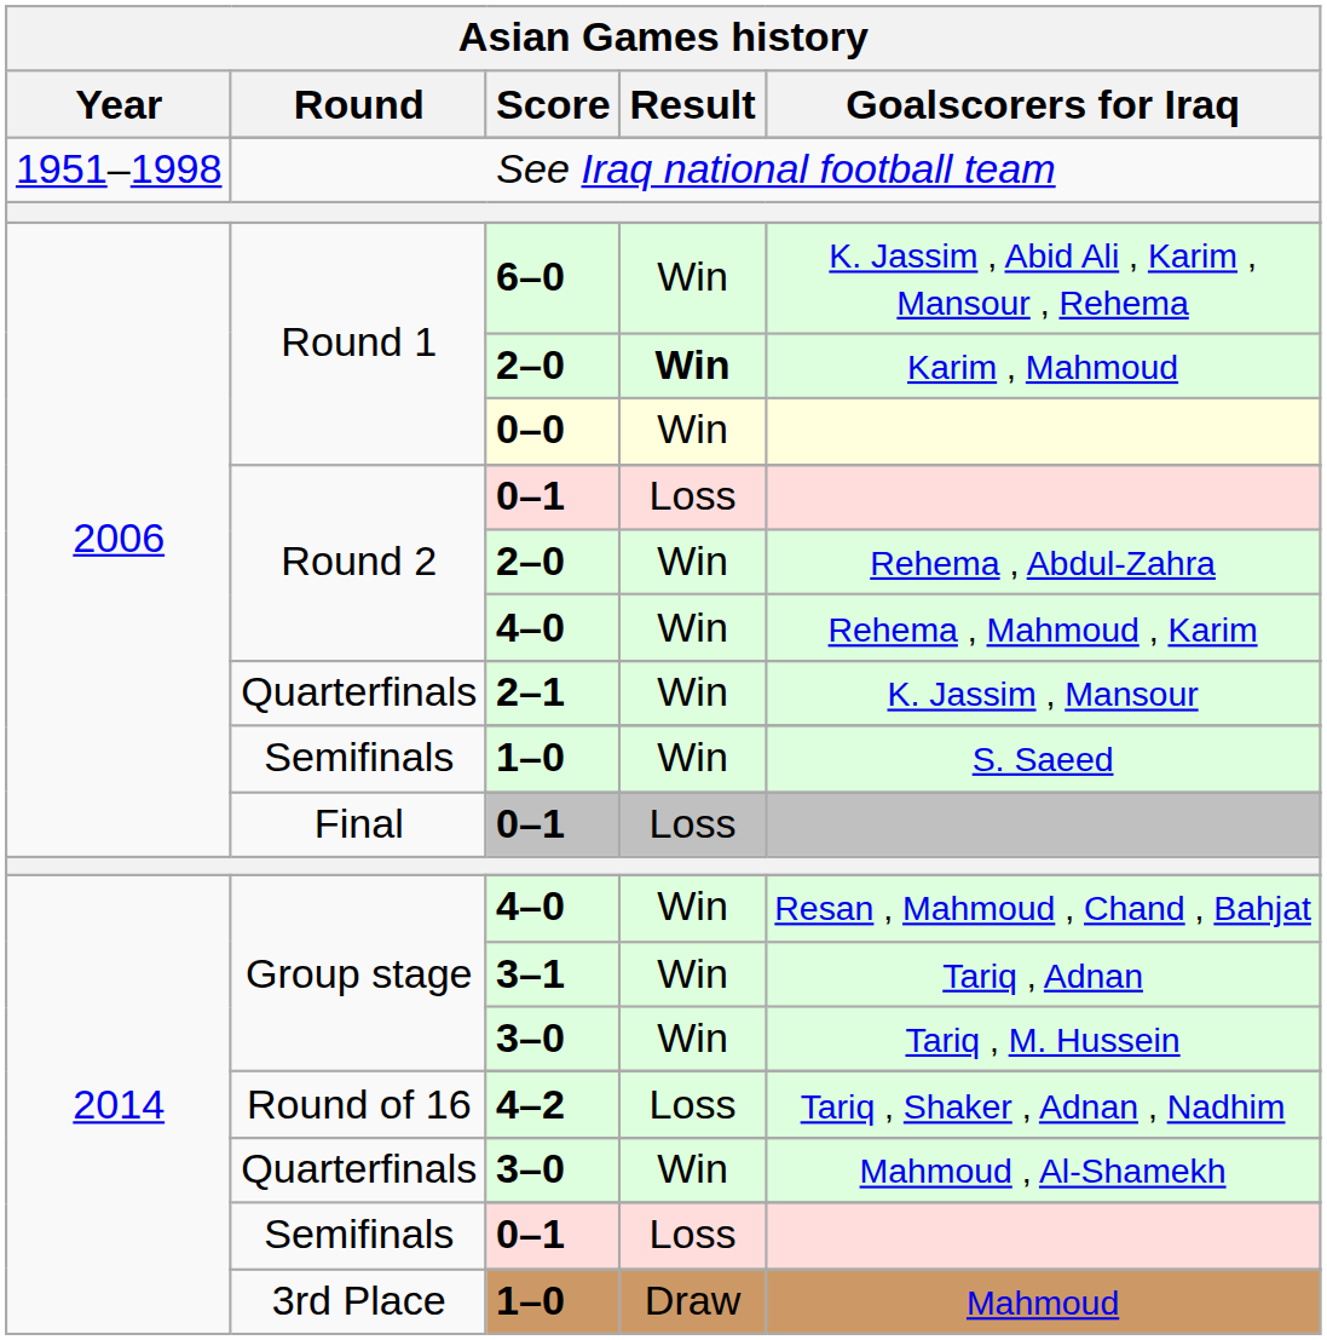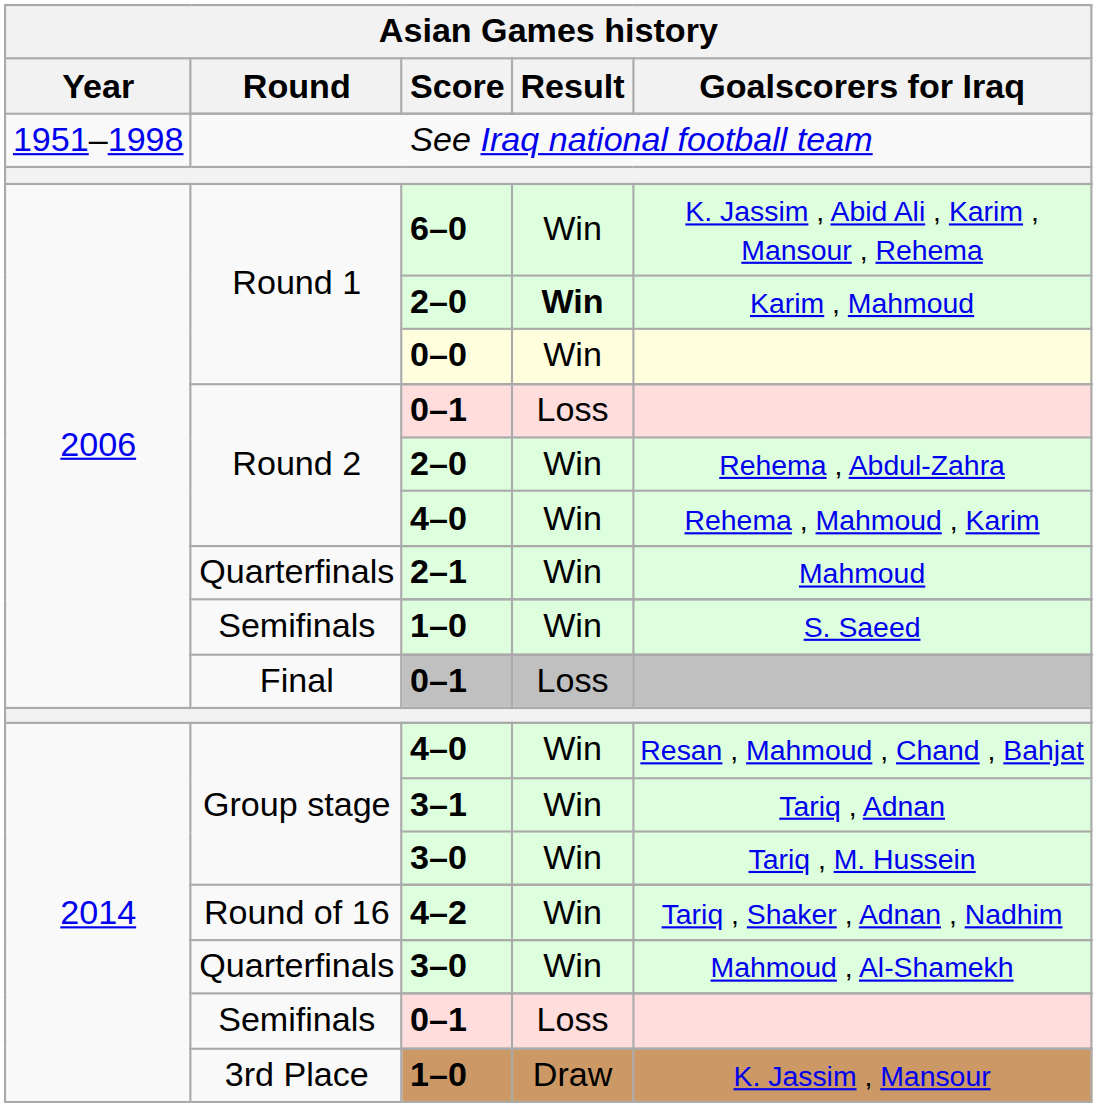2–1 | Goalscorers for Iraq: K. Jassim , Mansour -> Mahmoud
4–2 | Result: Loss -> Win
3rd Place / 1–0 | Goalscorers for Iraq: Mahmoud -> K. Jassim , Mansour
